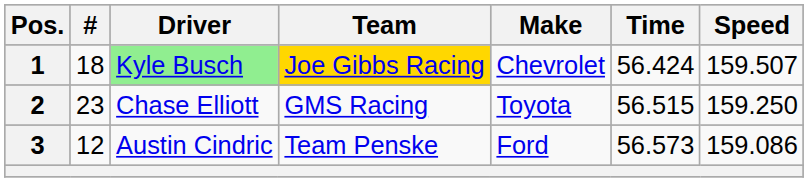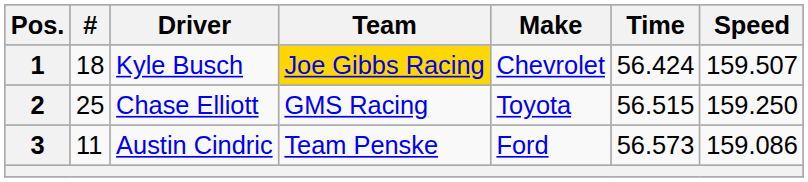1 | Driver: lightgreen background -> no background
2 | #: 23 -> 25
3 | #: 12 -> 11
